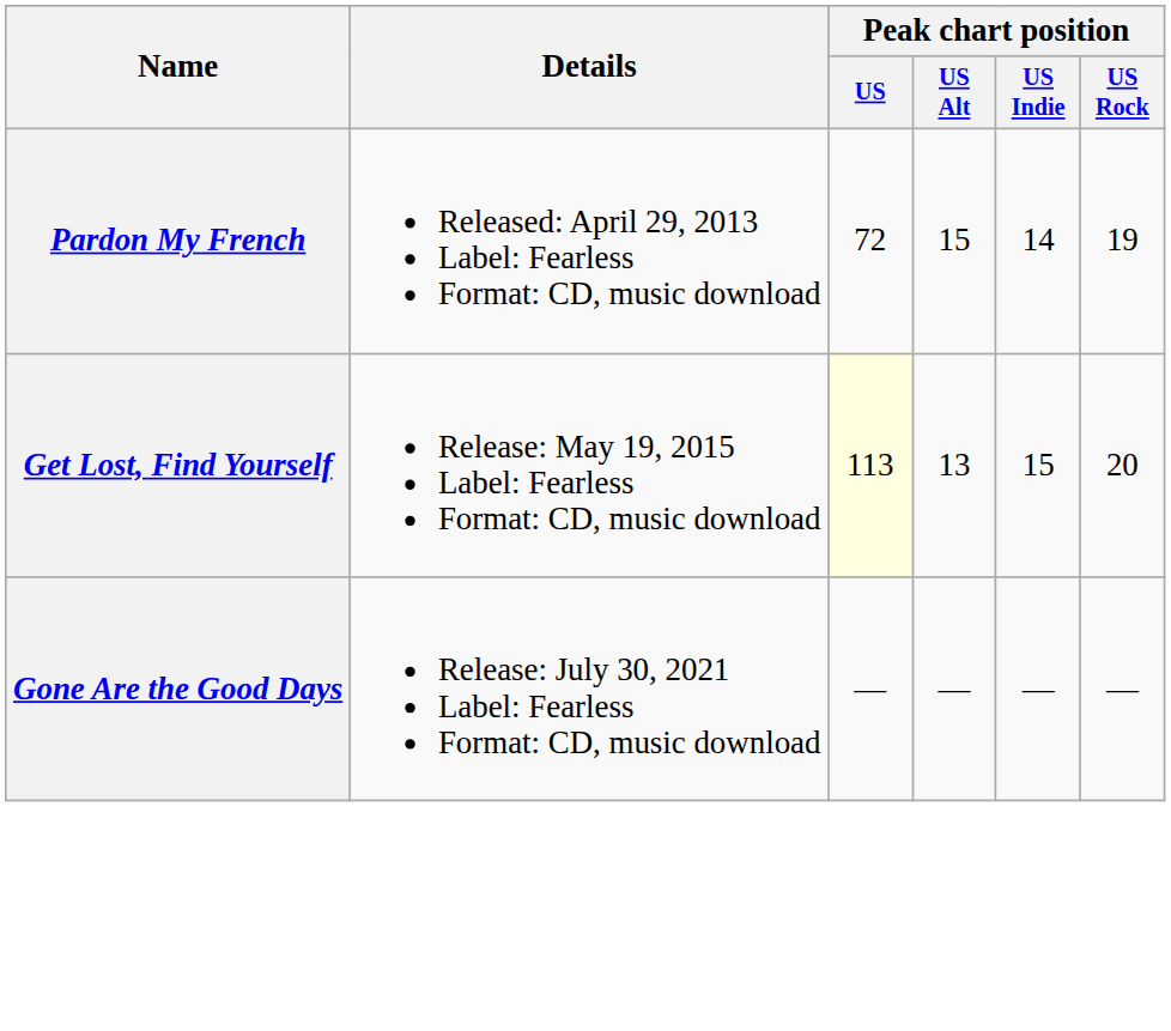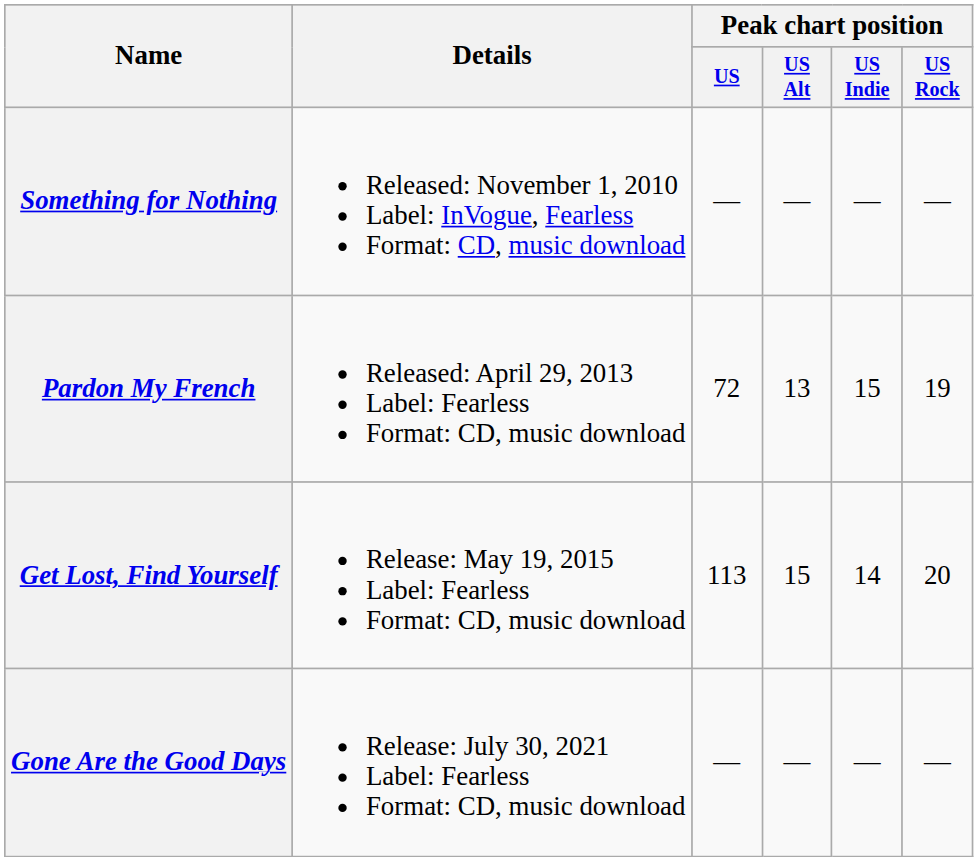+ row: Something for Nothing | Released: November 1, 2010 Label: InVogue, Fearless Format: CD, music download | — | — | — | —
Pardon My French | Peak chart position / US Alt: 15 -> 13
Pardon My French | Peak chart position / US Indie: 14 -> 15
Get Lost, Find Yourself | Peak chart position / US: lightyellow background -> no background
Get Lost, Find Yourself | Peak chart position / US Alt: 13 -> 15
Get Lost, Find Yourself | Peak chart position / US Indie: 15 -> 14
